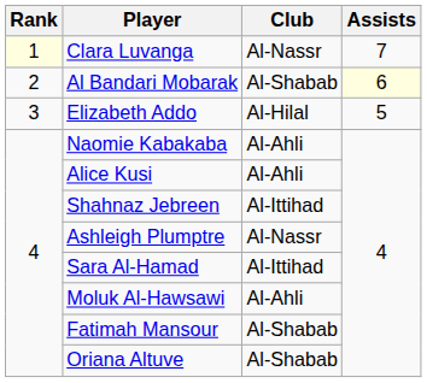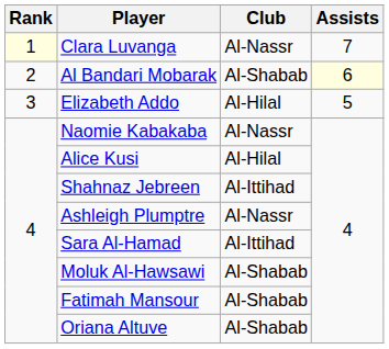Naomie Kabakaba | Club: Al-Ahli -> Al-Nassr
Alice Kusi | Club: Al-Ahli -> Al-Hilal
Moluk Al-Hawsawi | Club: Al-Ahli -> Al-Shabab
